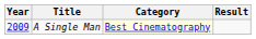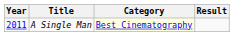A Single Man | Year: 2009 -> 2011
